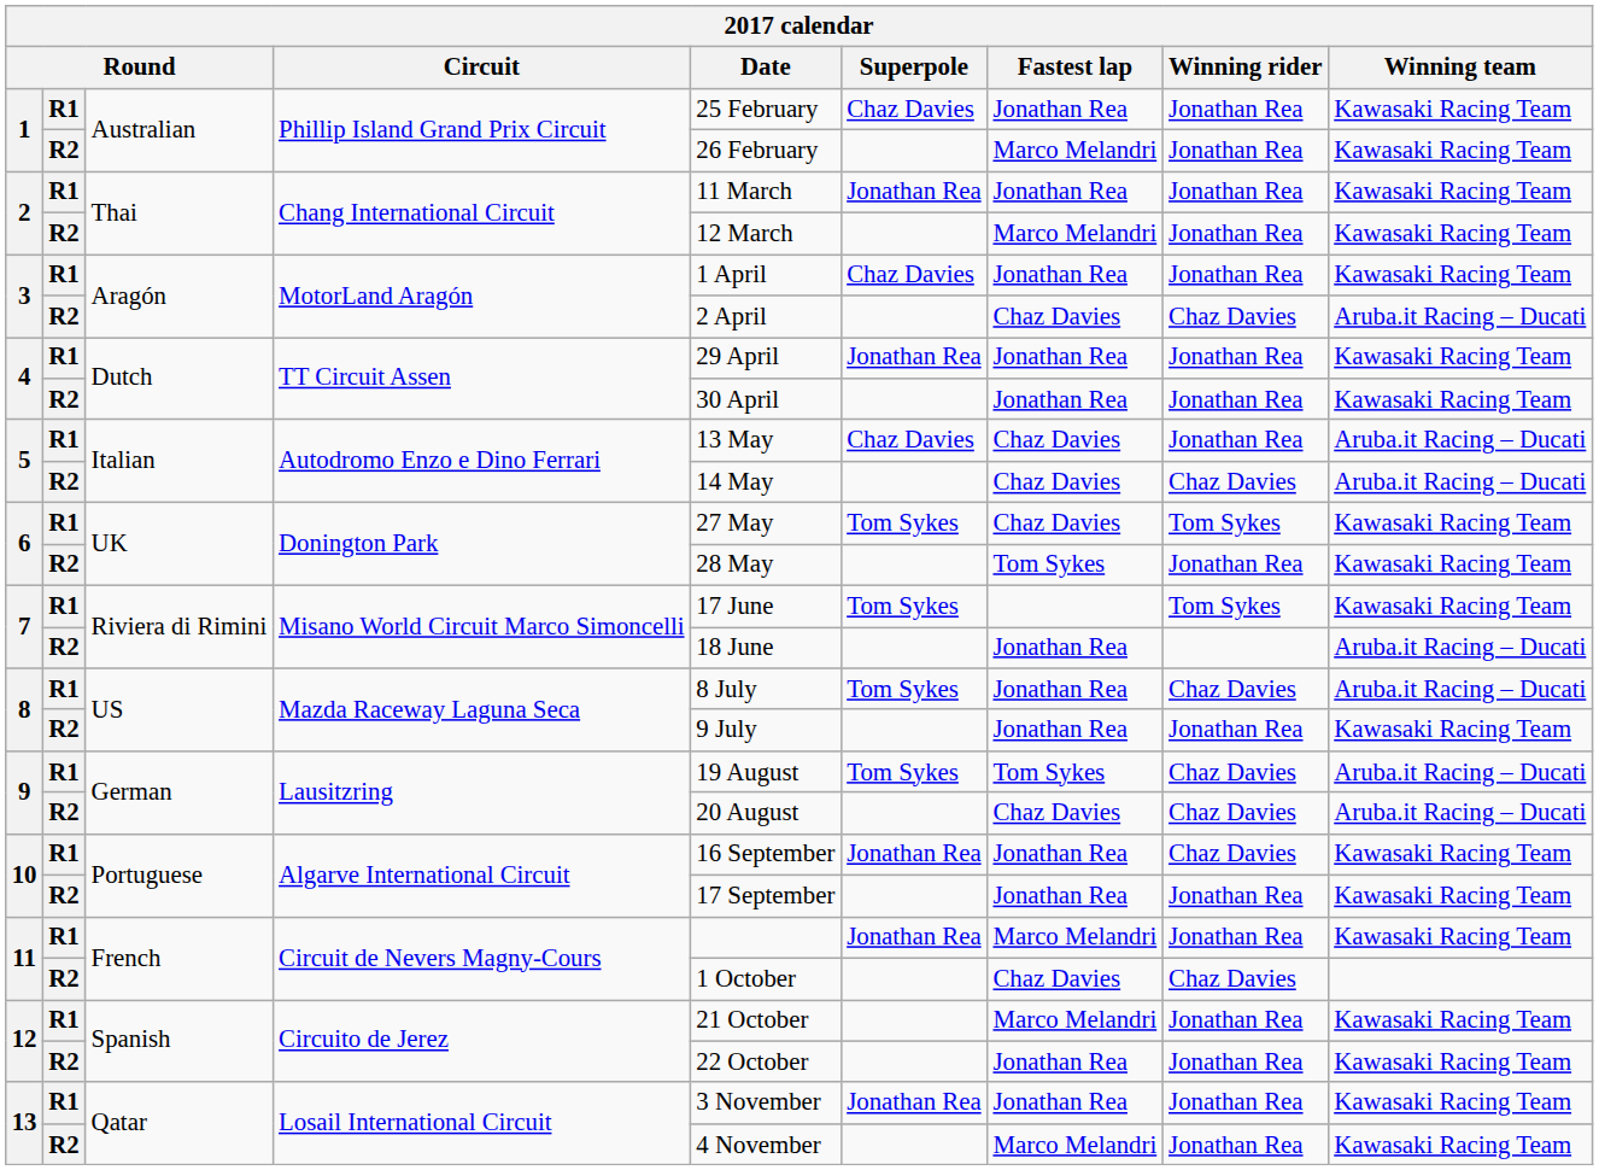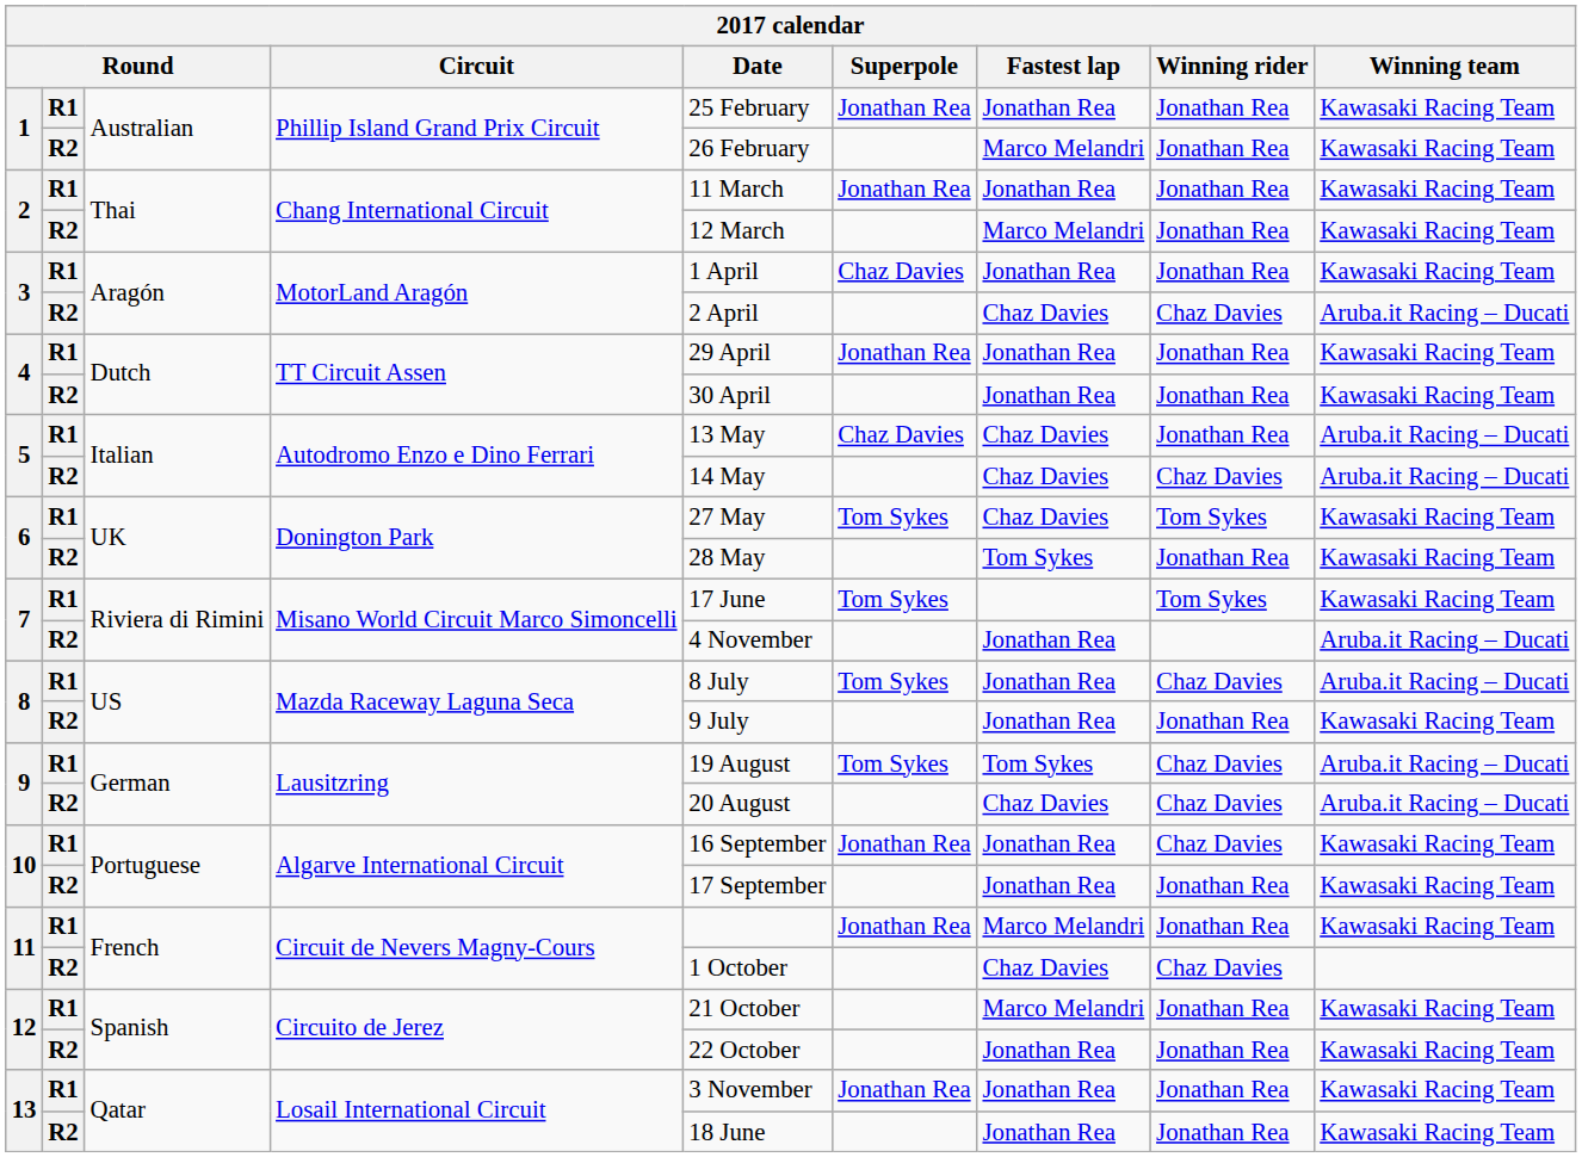1 / R1 | Superpole: Chaz Davies -> Jonathan Rea
7 / R2 | Date: 18 June -> 4 November
13 / R2 | Date: 4 November -> 18 June
13 / R2 | Fastest lap: Marco Melandri -> Jonathan Rea
